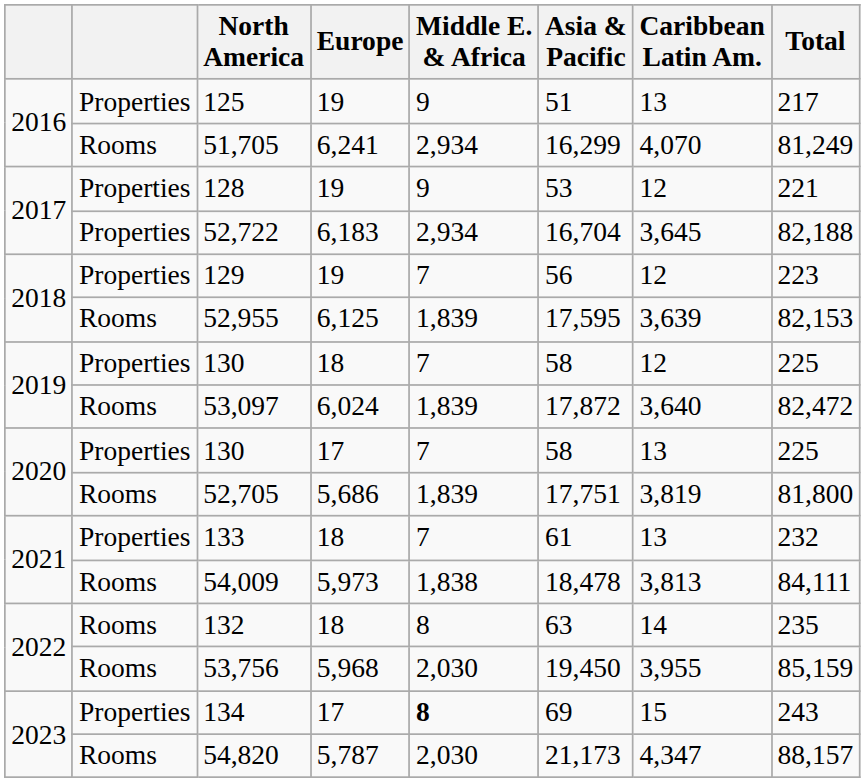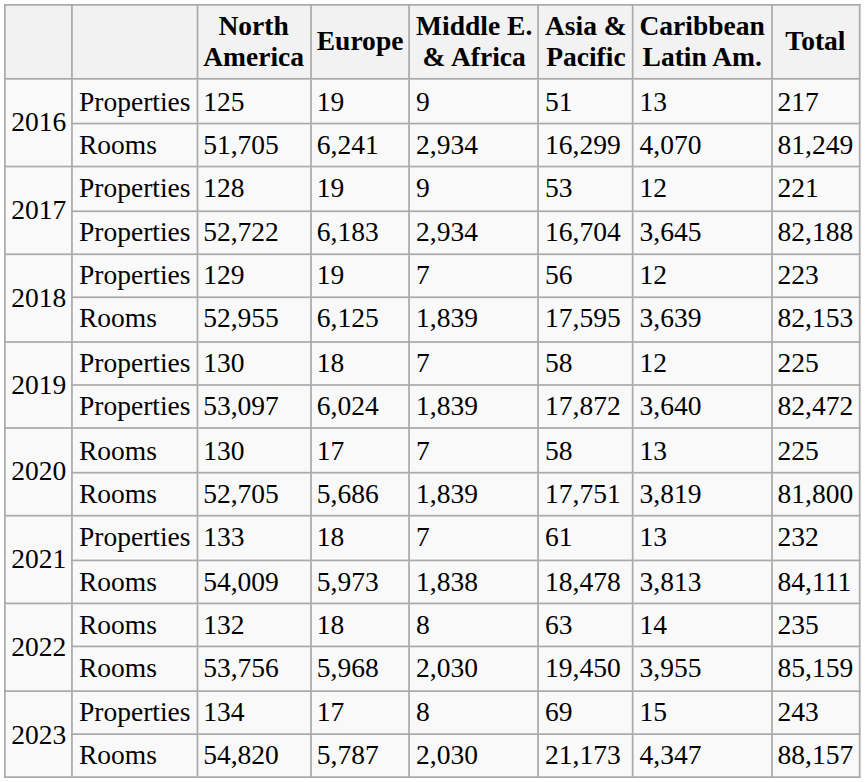53,097 | column 2: Rooms -> Properties
130 / 17 | column 2: Properties -> Rooms
134 | Middle E. & Africa: bold -> normal
